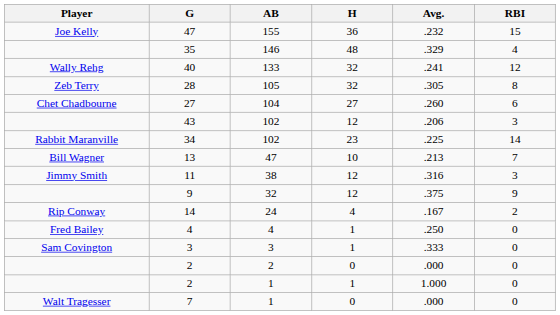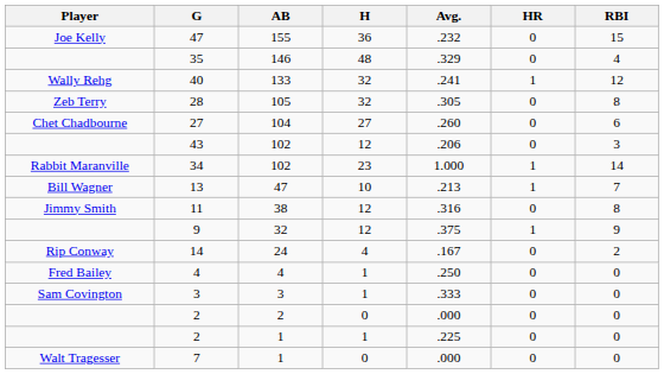+ column: HR | 0 | 0 | 1 | 0 | 0 | 0 | 1 | 1 | 0 | 1 | 0 | 0 | 0 | 0 | 0 | 0
34 | Avg.: .225 -> 1.000
11 | RBI: 3 -> 8
2 / 1 | Avg.: 1.000 -> .225
